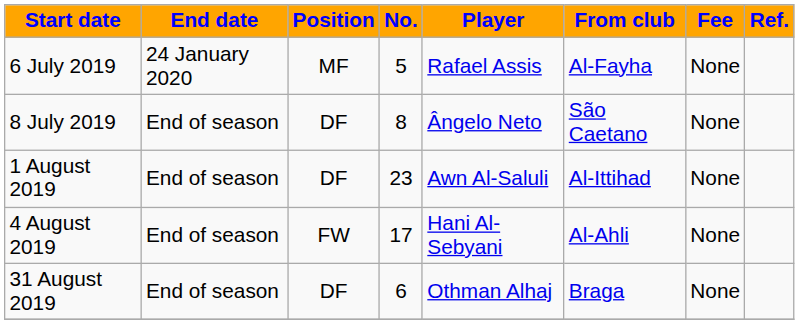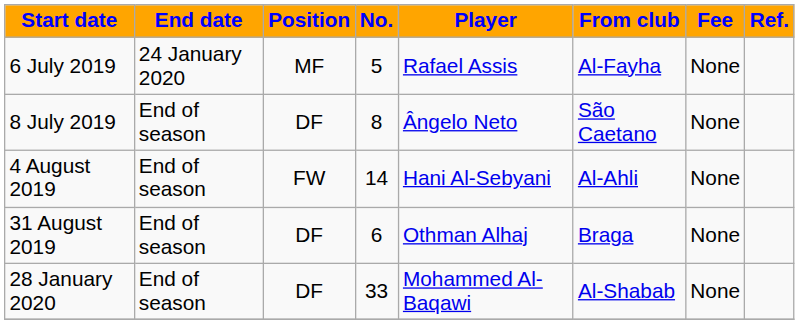- row: 1 August 2019 | End of season | DF | 23 | Awn Al-Saluli | Al-Ittihad | None
4 August 2019 | No.: 17 -> 14
+ row: 28 January 2020 | End of season | DF | 33 | Mohammed Al-Baqawi | Al-Shabab | None
